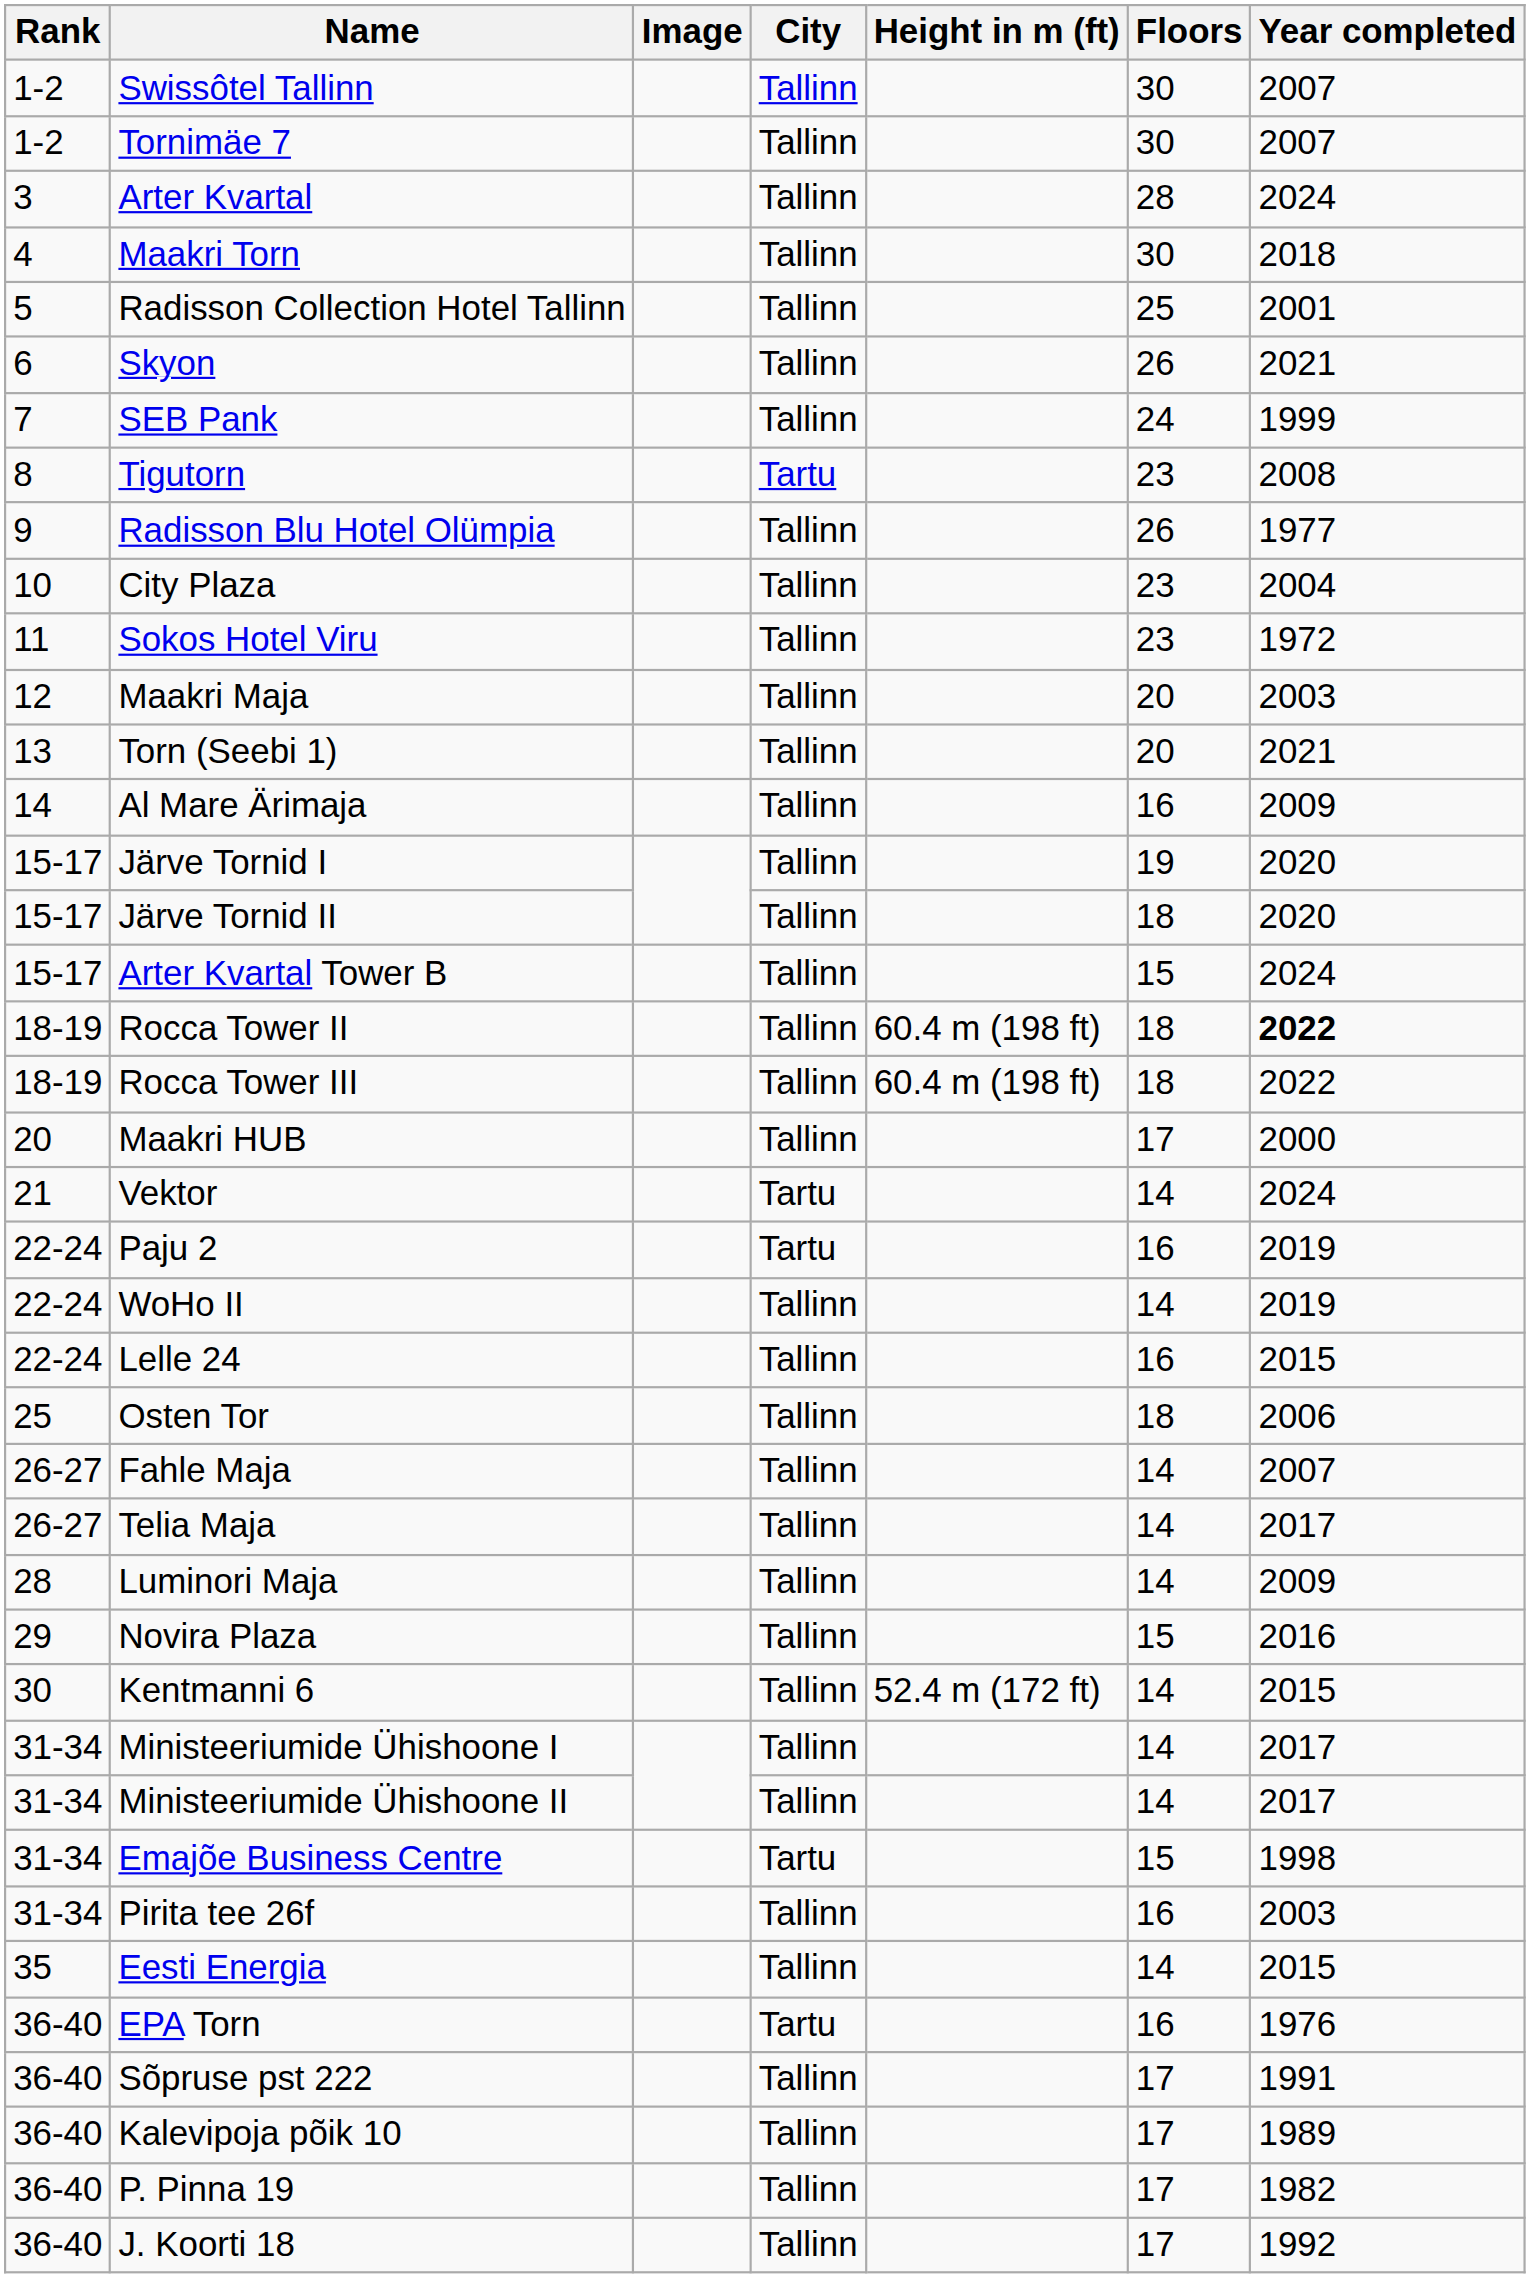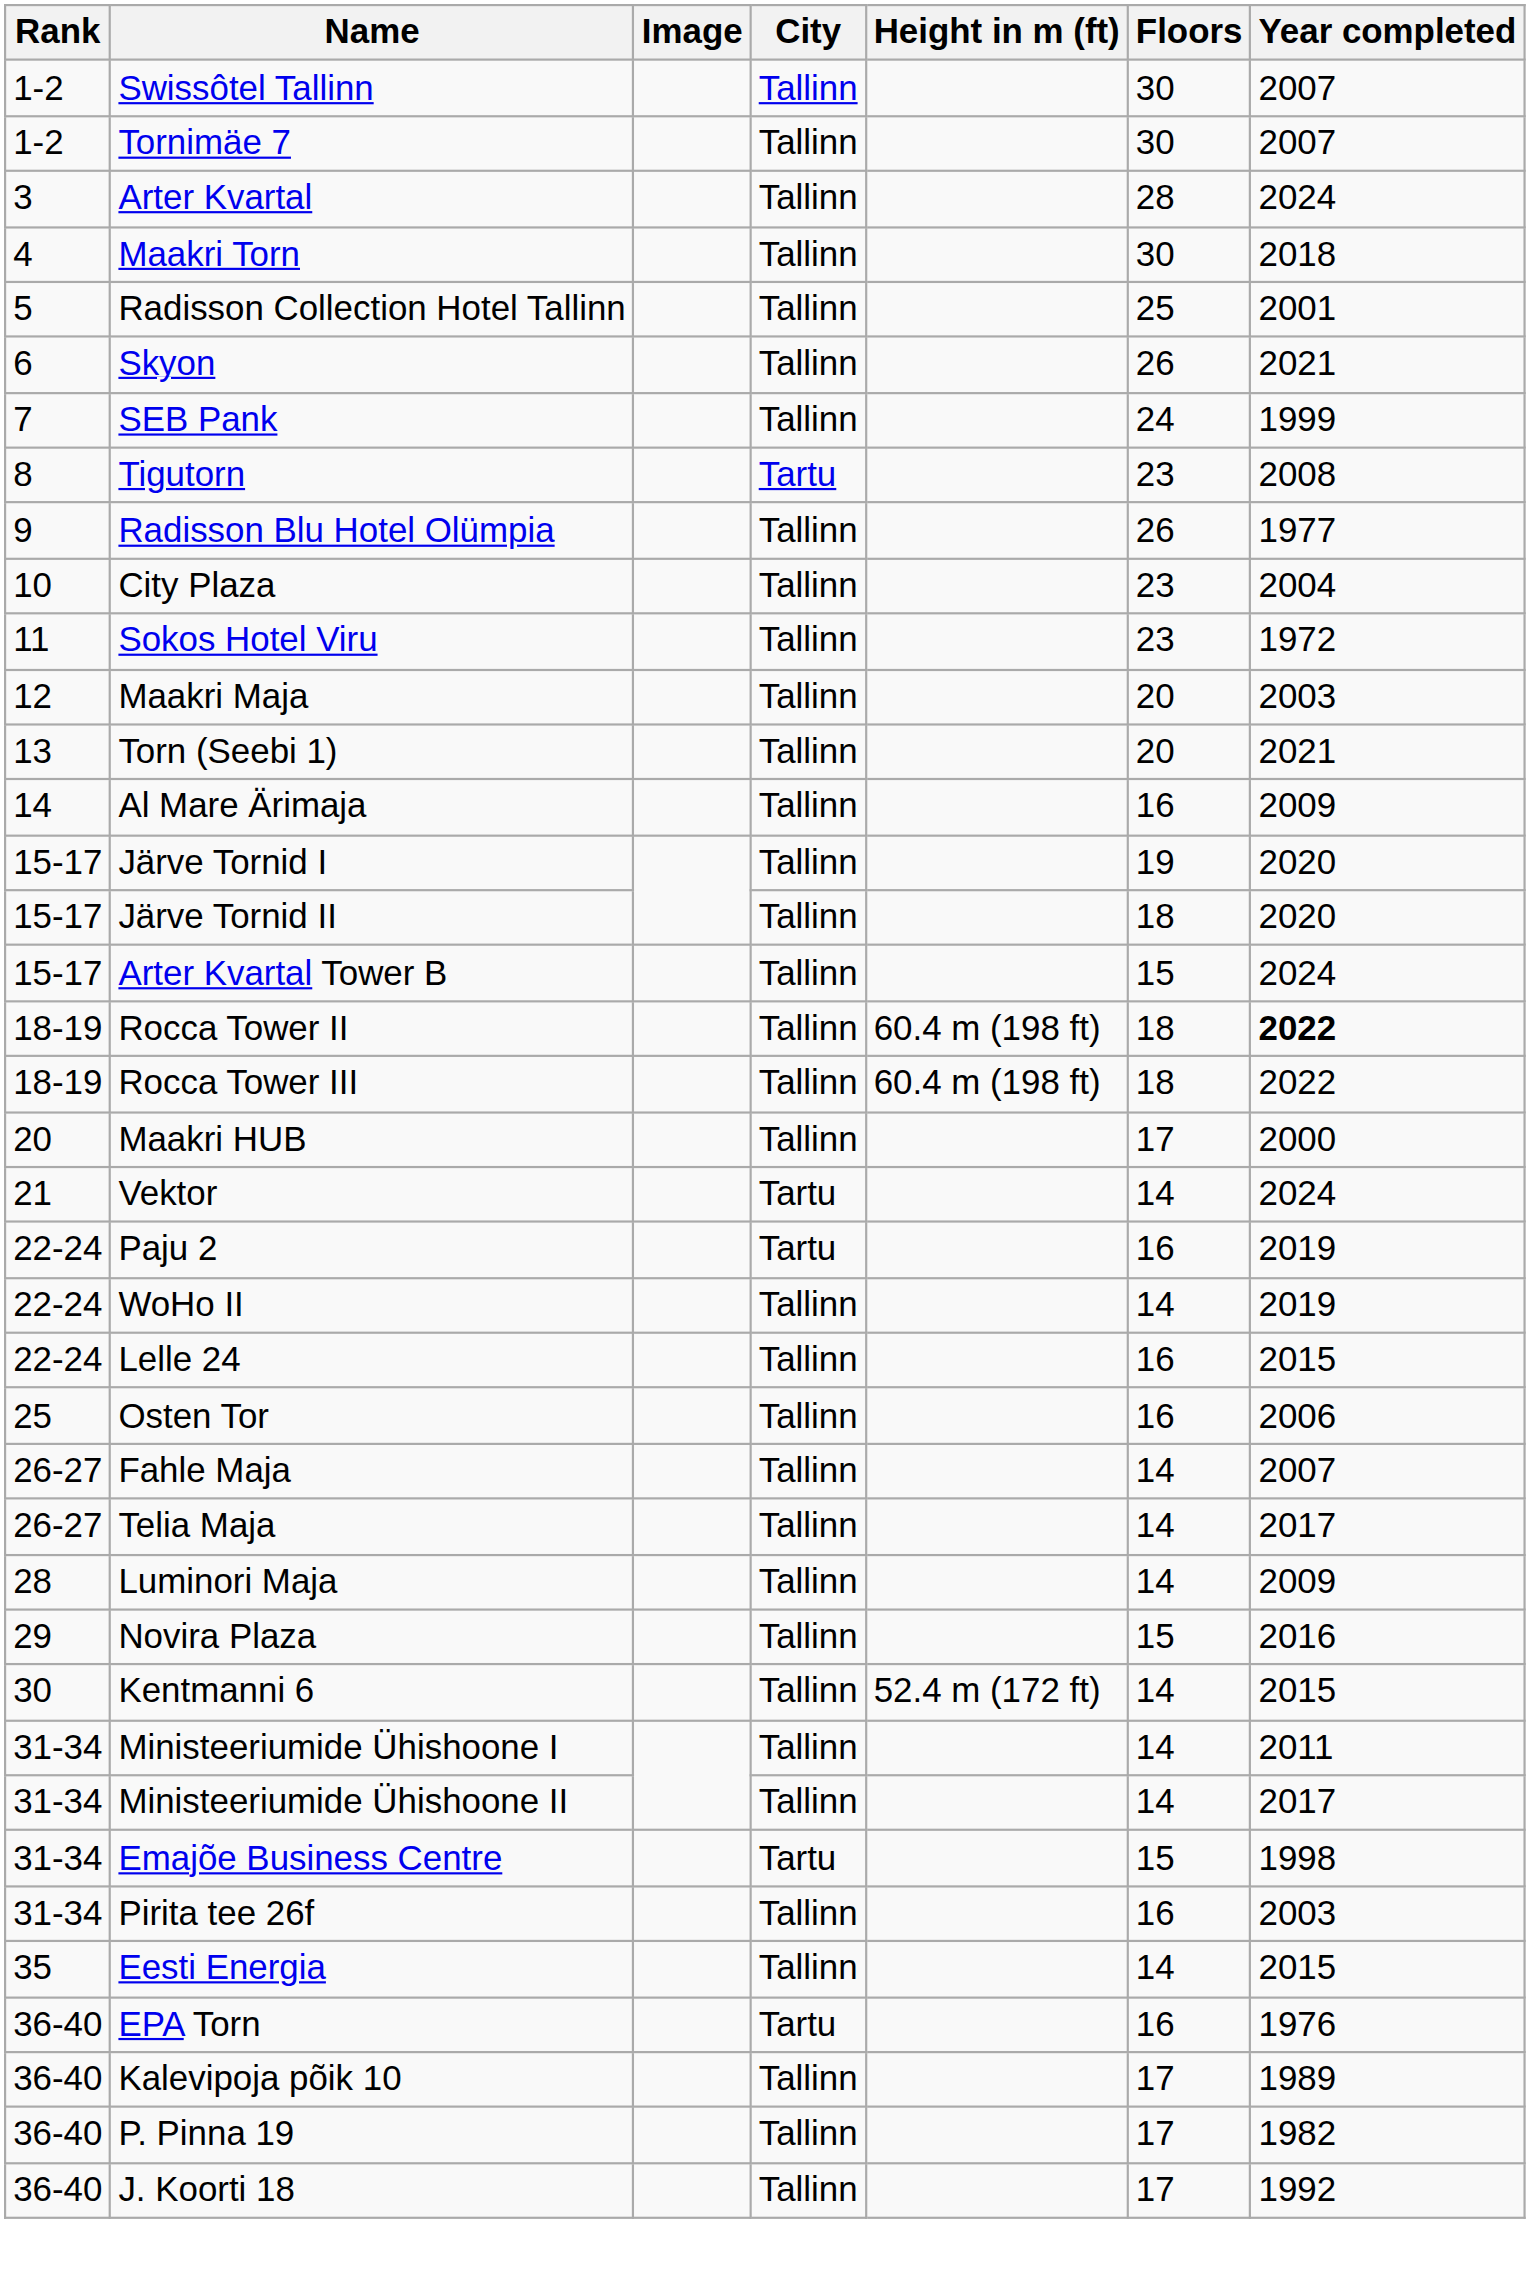Osten Tor | Floors: 18 -> 16
Ministeeriumide Ühishoone I | Year completed: 2017 -> 2011
- row: 36-40 | Sõpruse pst 222 | Tallinn | 17 | 1991
